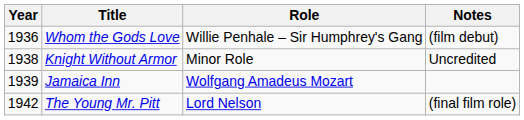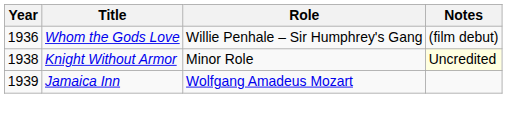Knight Without Armor | Notes: no background -> lightyellow background
- row: 1942 | The Young Mr. Pitt | Lord Nelson | (final film role)
